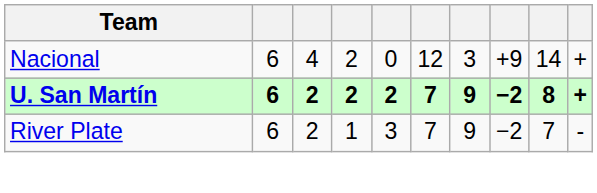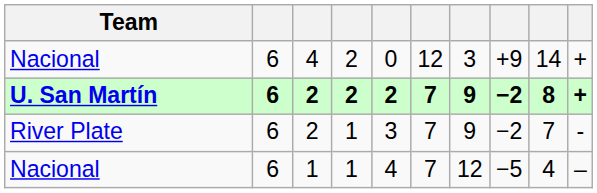+ row: Nacional | 6 | 1 | 1 | 4 | 7 | 12 | −5 | 4 | –
